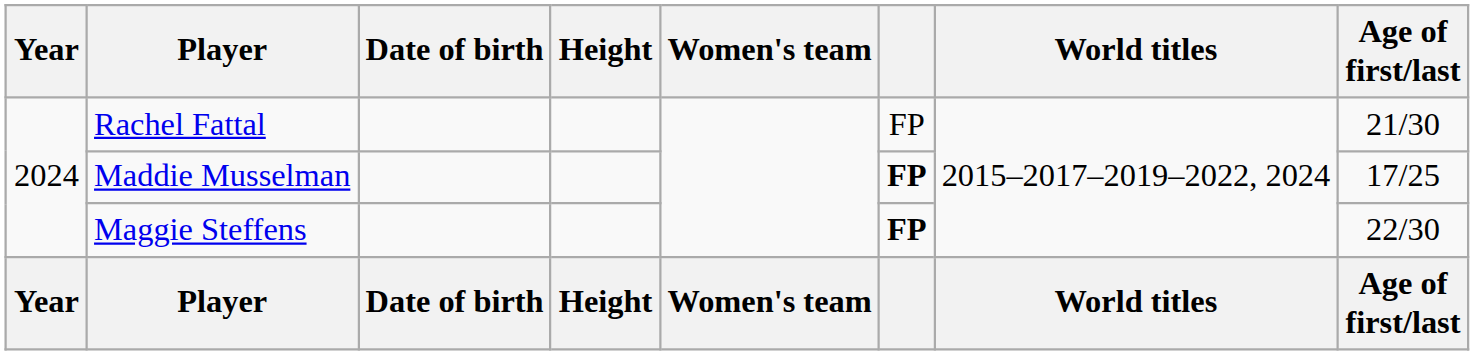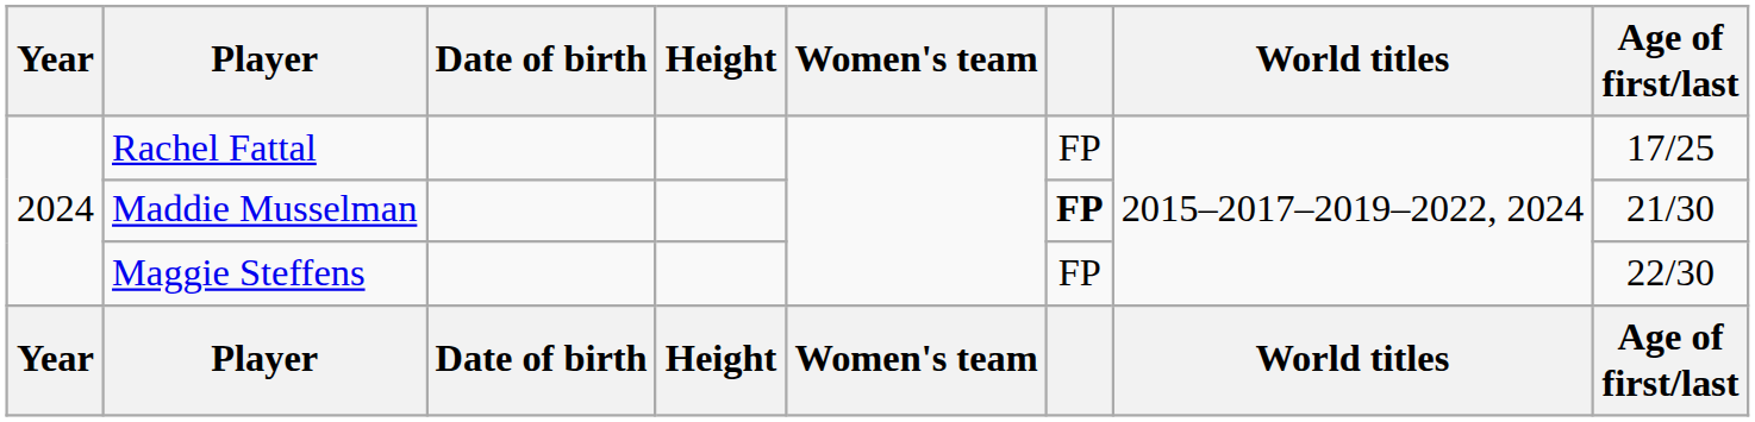Rachel Fattal | Age of first/last: 21/30 -> 17/25
Maddie Musselman | Age of first/last: 17/25 -> 21/30
Maggie Steffens | column 6: bold -> normal
